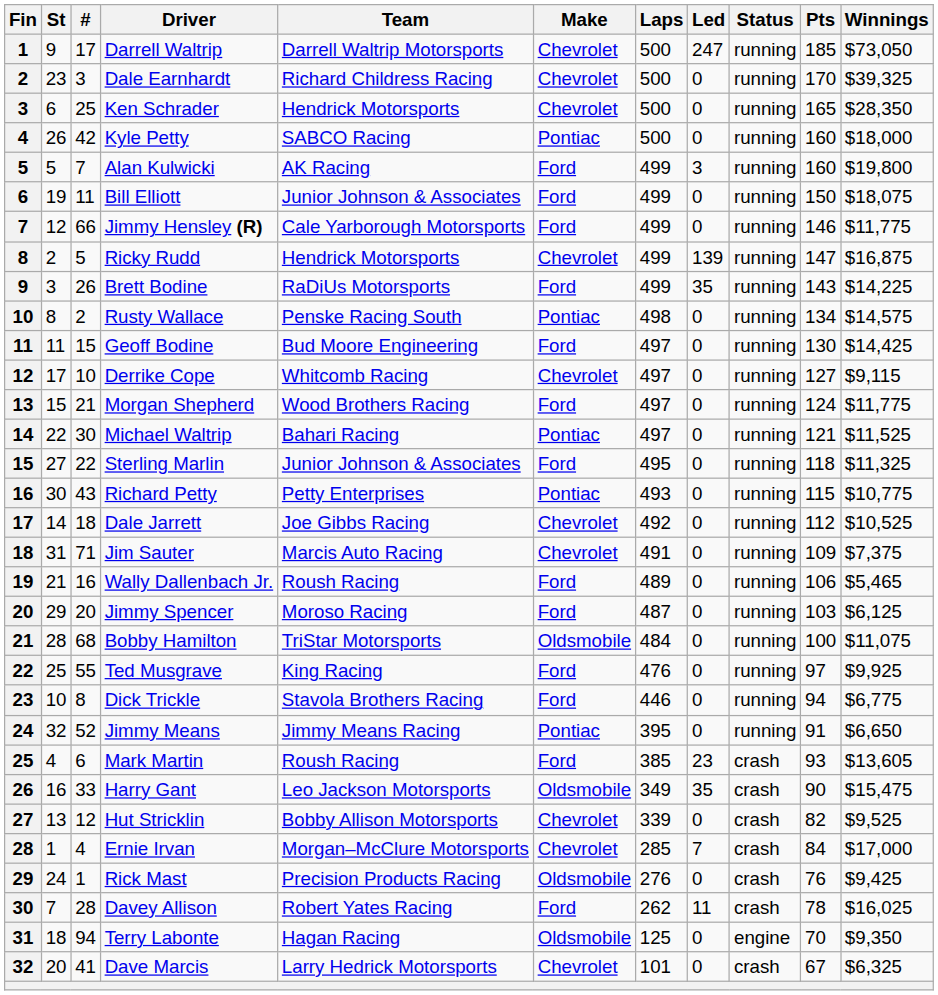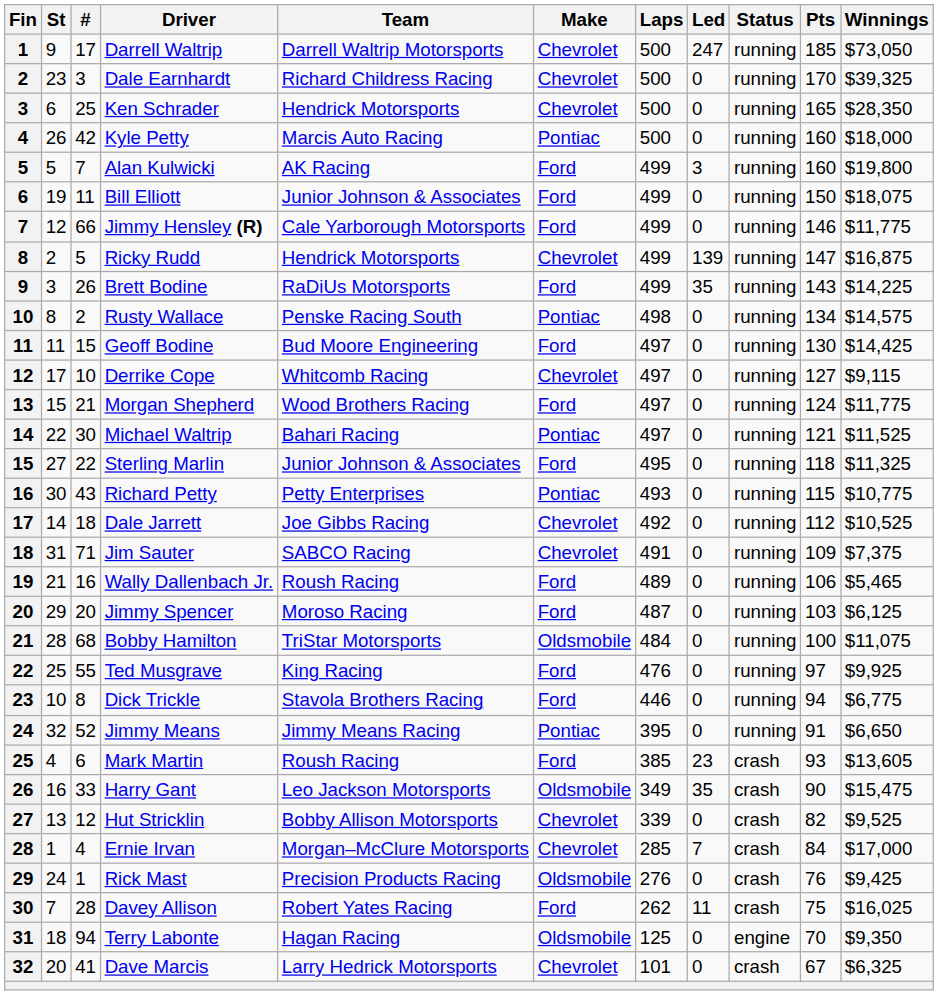Kyle Petty | Team: SABCO Racing -> Marcis Auto Racing
Jim Sauter | Team: Marcis Auto Racing -> SABCO Racing
Davey Allison | Pts: 78 -> 75
